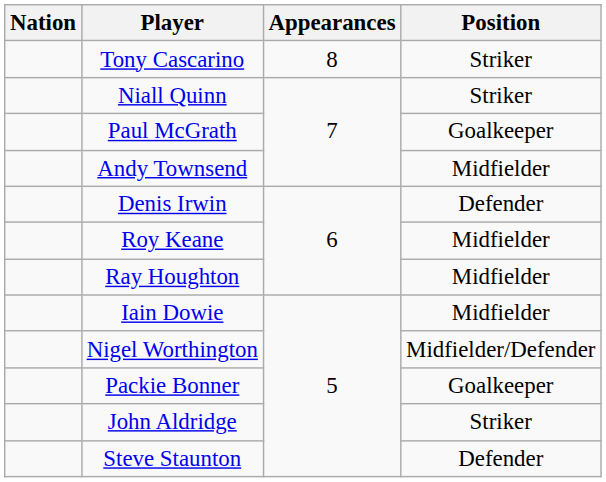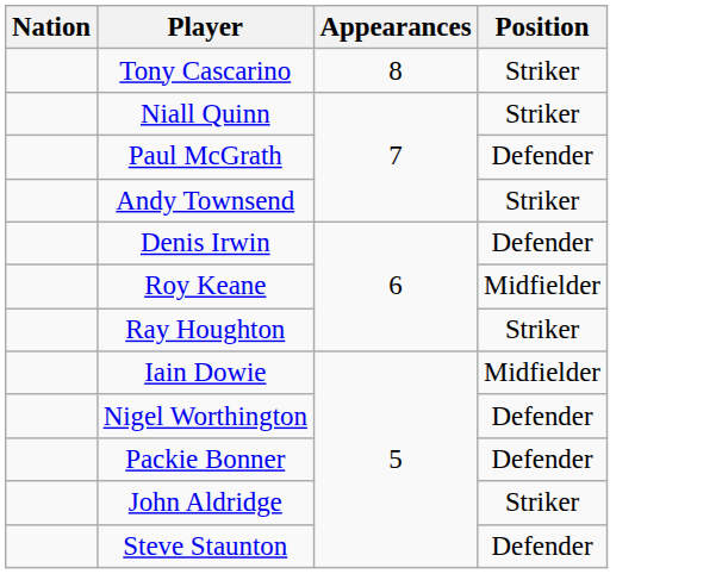Paul McGrath | Position: Goalkeeper -> Defender
Andy Townsend | Position: Midfielder -> Striker
Ray Houghton | Position: Midfielder -> Striker
Nigel Worthington | Position: Midfielder/Defender -> Defender
Packie Bonner | Position: Goalkeeper -> Defender
